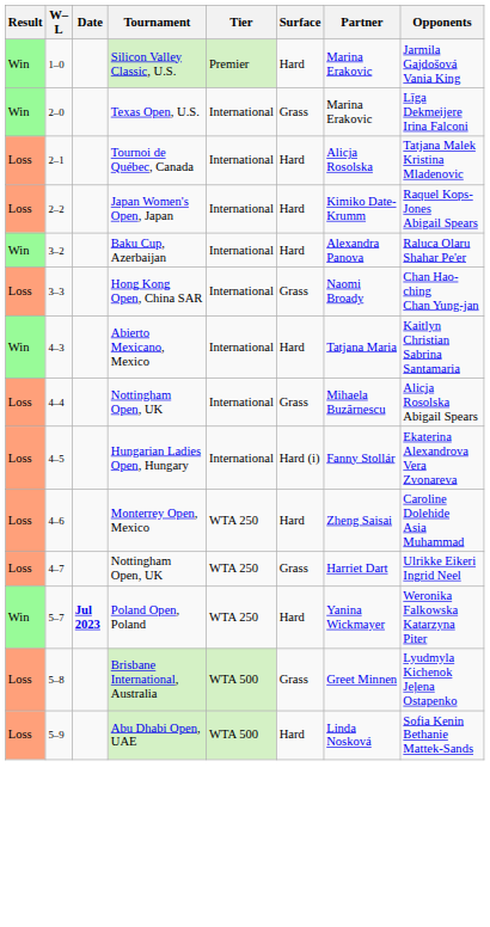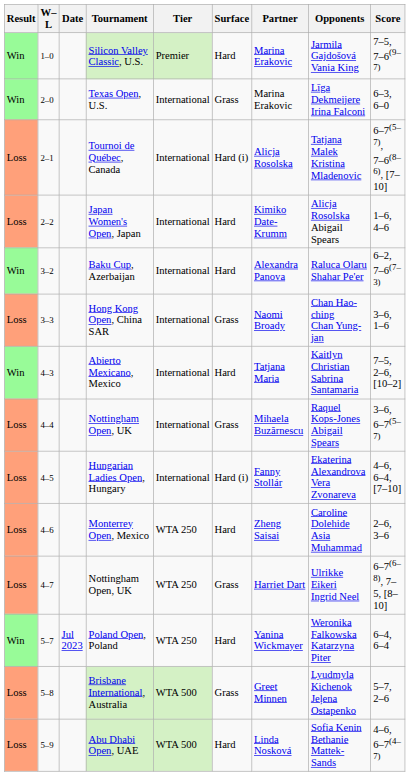+ column: Score | 7–5, 7–6(9–7) | 6–3, 6–0 | 6–7(5–7), 7–6(8–6), [7–10] | 1–6, 4–6 | 6–2, 7–6(7–3) | 3–6, 1–6 | 7–5, 2–6, [10–2] | 3–6, 6–7(5–7) | 4–6, 6–4, [7–10] | 2–6, 3–6 | 6–7(6–8), 7–5, [8–10] | 6–4, 6–4 | 5–7, 2–6 | 4–6, 6–7(4–7)
Tournoi de Québec, Canada | Surface: Hard -> Hard (i)
Japan Women's Open, Japan | Opponents: Raquel Kops-Jones Abigail Spears -> Alicja Rosolska Abigail Spears
4–4 / Nottingham Open, UK | Opponents: Alicja Rosolska Abigail Spears -> Raquel Kops-Jones Abigail Spears
Poland Open, Poland | Date: bold -> normal
